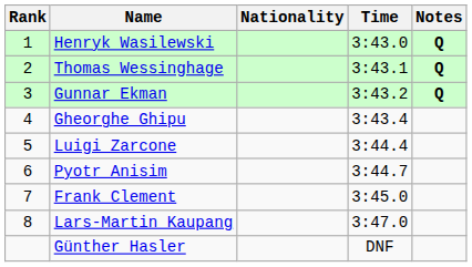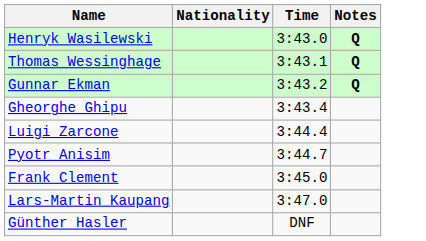- column: Rank | 1 | 2 | 3 | 4 | 5 | 6 | 7 | 8
